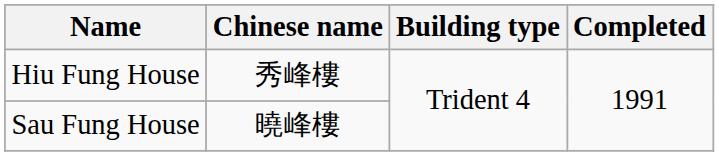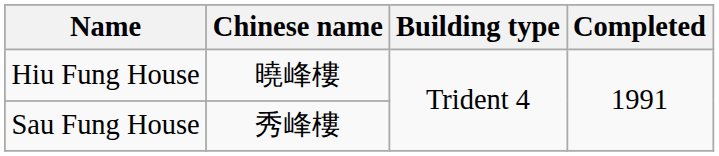Hiu Fung House | Chinese name: 秀峰樓 -> 曉峰樓
Sau Fung House | Chinese name: 曉峰樓 -> 秀峰樓
